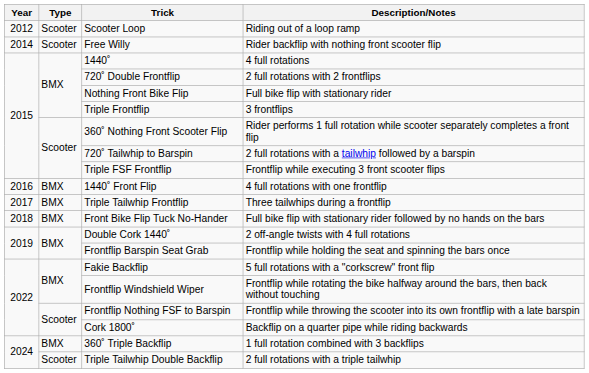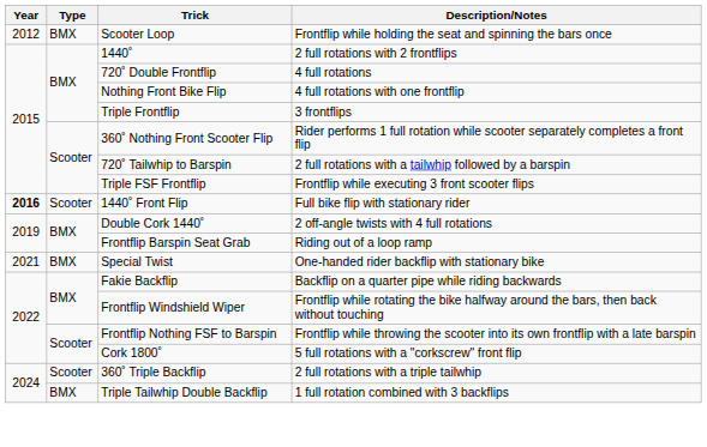Scooter Loop | Type: Scooter -> BMX
Scooter Loop | Description/Notes: Riding out of a loop ramp -> Frontflip while holding the seat and spinning the bars once
- row: 2014 | Scooter | Free Willy | Rider backflip with nothing front scooter flip
1440˚ | Description/Notes: 4 full rotations -> 2 full rotations with 2 frontflips
720˚ Double Frontflip | Description/Notes: 2 full rotations with 2 frontflips -> 4 full rotations
Nothing Front Bike Flip | Description/Notes: Full bike flip with stationary rider -> 4 full rotations with one frontflip
1440˚ Front Flip | Year: normal -> bold
1440˚ Front Flip | Type: BMX -> Scooter
1440˚ Front Flip | Description/Notes: 4 full rotations with one frontflip -> Full bike flip with stationary rider
- row: 2017 | BMX | Triple Tailwhip Frontflip | Three tailwhips during a frontflip
- row: 2018 | BMX | Front Bike Flip Tuck No-Hander | Full bike flip with stationary rider followed by no hands on the bars
Frontflip Barspin Seat Grab | Description/Notes: Frontflip while holding the seat and spinning the bars once -> Riding out of a loop ramp
+ row: 2021 | BMX | Special Twist | One-handed rider backflip with stationary bike
Fakie Backflip | Description/Notes: 5 full rotations with a "corkscrew" front flip -> Backflip on a quarter pipe while riding backwards
Cork 1800˚ | Description/Notes: Backflip on a quarter pipe while riding backwards -> 5 full rotations with a "corkscrew" front flip
360˚ Triple Backflip | Type: BMX -> Scooter
360˚ Triple Backflip | Description/Notes: 1 full rotation combined with 3 backflips -> 2 full rotations with a triple tailwhip
Triple Tailwhip Double Backflip | Type: Scooter -> BMX
Triple Tailwhip Double Backflip | Description/Notes: 2 full rotations with a triple tailwhip -> 1 full rotation combined with 3 backflips
